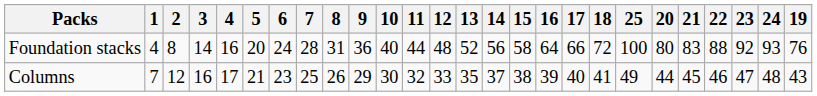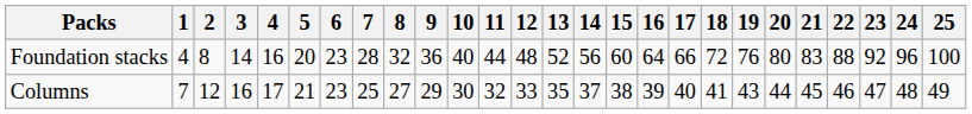columns swapped: 19 <-> 25
Foundation stacks | 6: 24 -> 23
Foundation stacks | 8: 31 -> 32
Foundation stacks | 15: 58 -> 60
Foundation stacks | 24: 93 -> 96
Columns | 8: 26 -> 27
